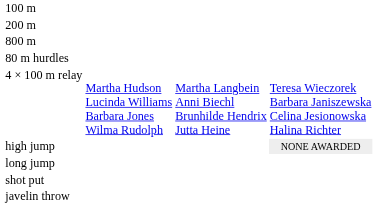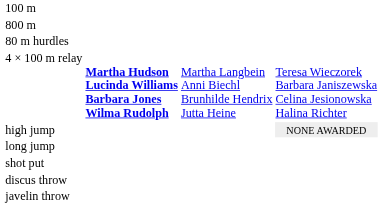- row: 200 m
4 × 100 m relay | column 2: normal -> bold
+ row: discus throw
